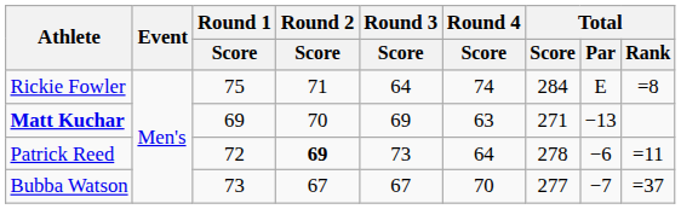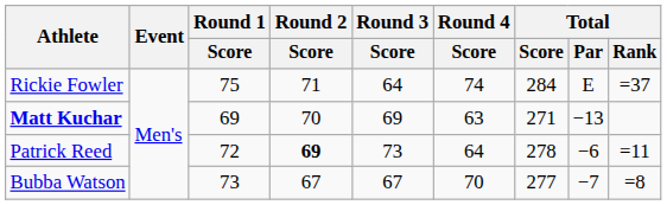Rickie Fowler | Total / Rank: =8 -> =37
Bubba Watson | Total / Rank: =37 -> =8
